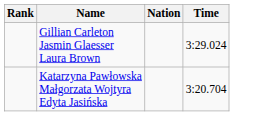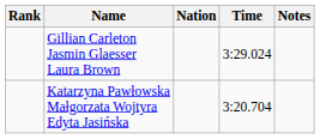+ column: Notes
